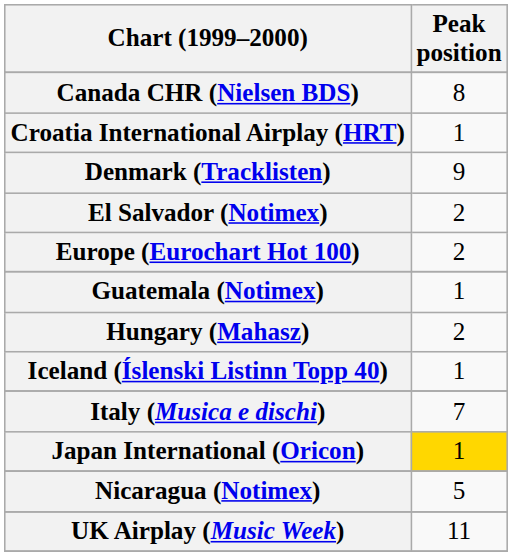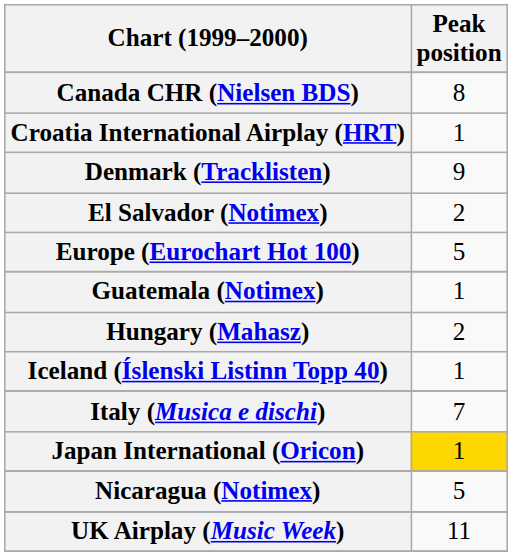Europe (Eurochart Hot 100) | Peak position: 2 -> 5
